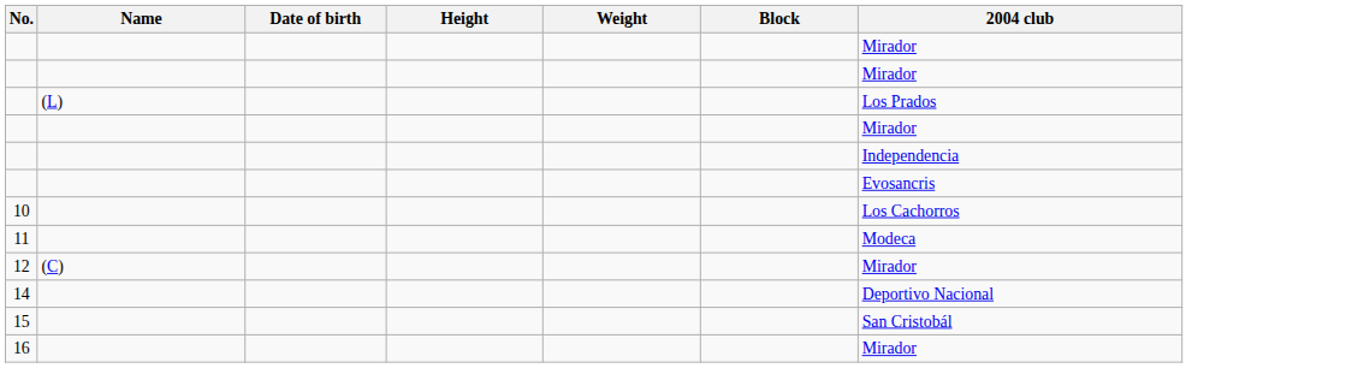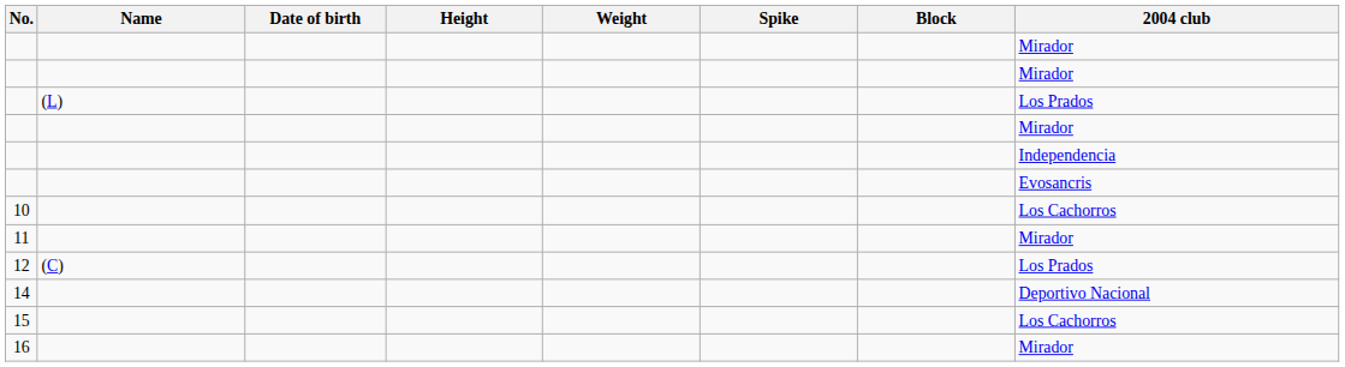+ column: Spike
11 | 2004 club: Modeca -> Mirador
12 | 2004 club: Mirador -> Los Prados
15 | 2004 club: San Cristobál -> Los Cachorros
